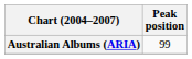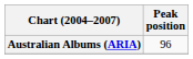Australian Albums (ARIA) | Peak position: 99 -> 96
